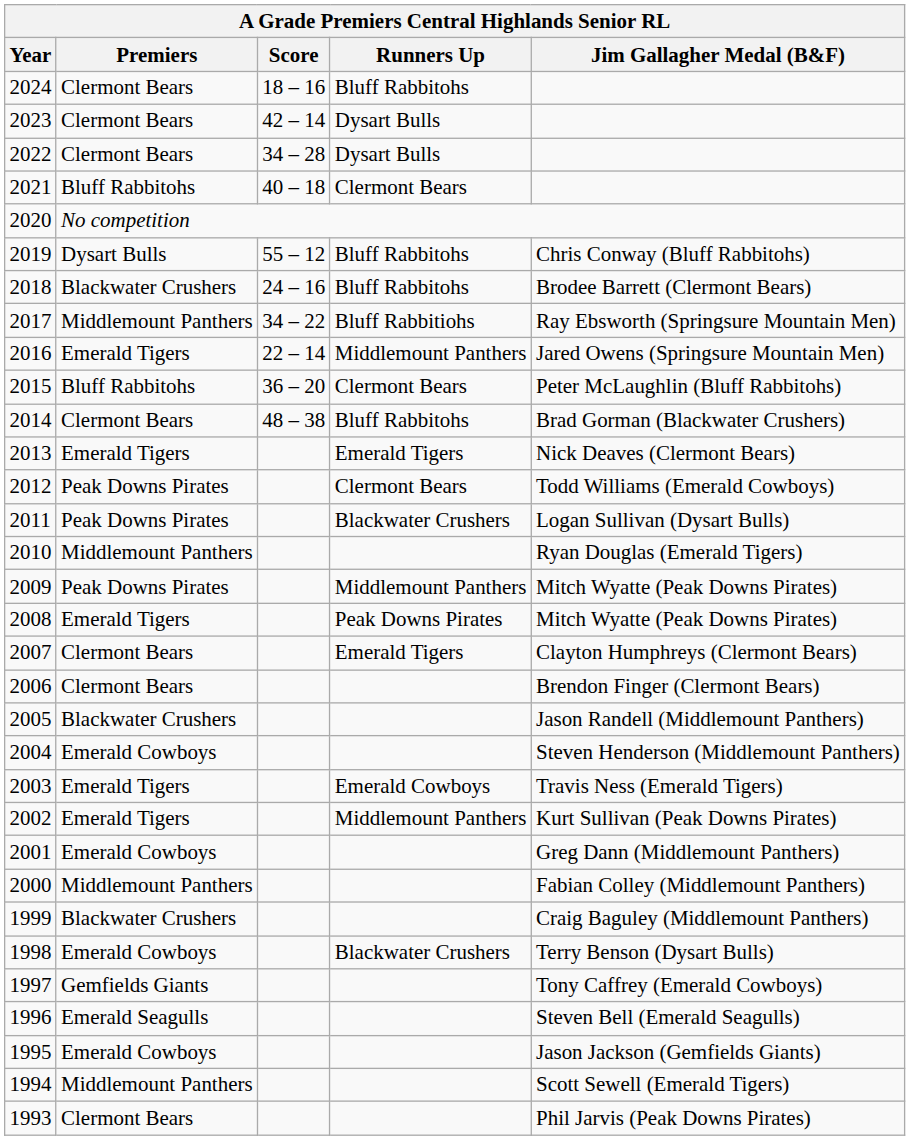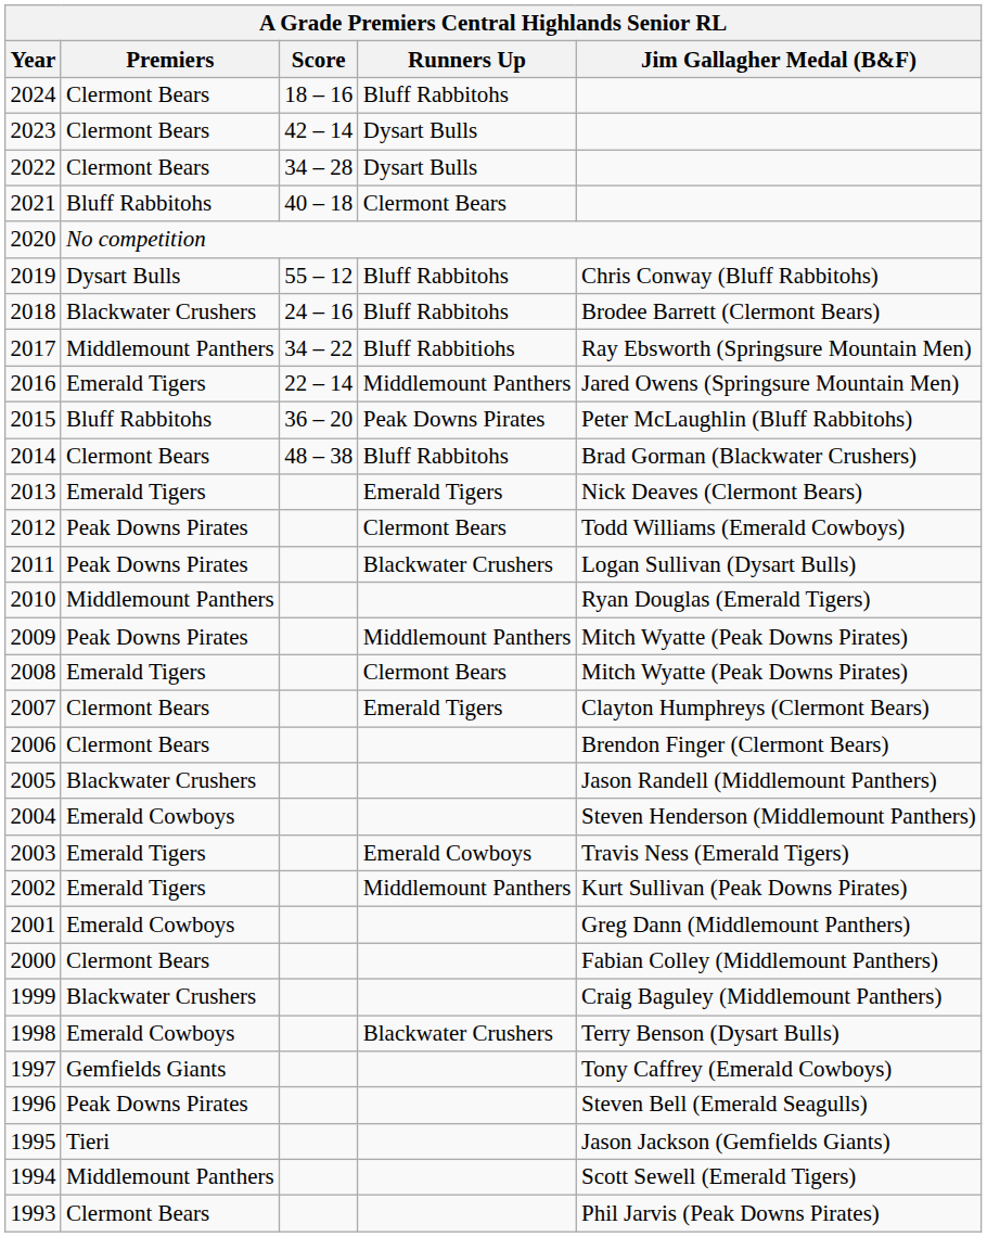2015 | Runners Up: Clermont Bears -> Peak Downs Pirates
2008 | Runners Up: Peak Downs Pirates -> Clermont Bears
2000 | Premiers: Middlemount Panthers -> Clermont Bears
1996 | Premiers: Emerald Seagulls -> Peak Downs Pirates
1995 | Premiers: Emerald Cowboys -> Tieri
